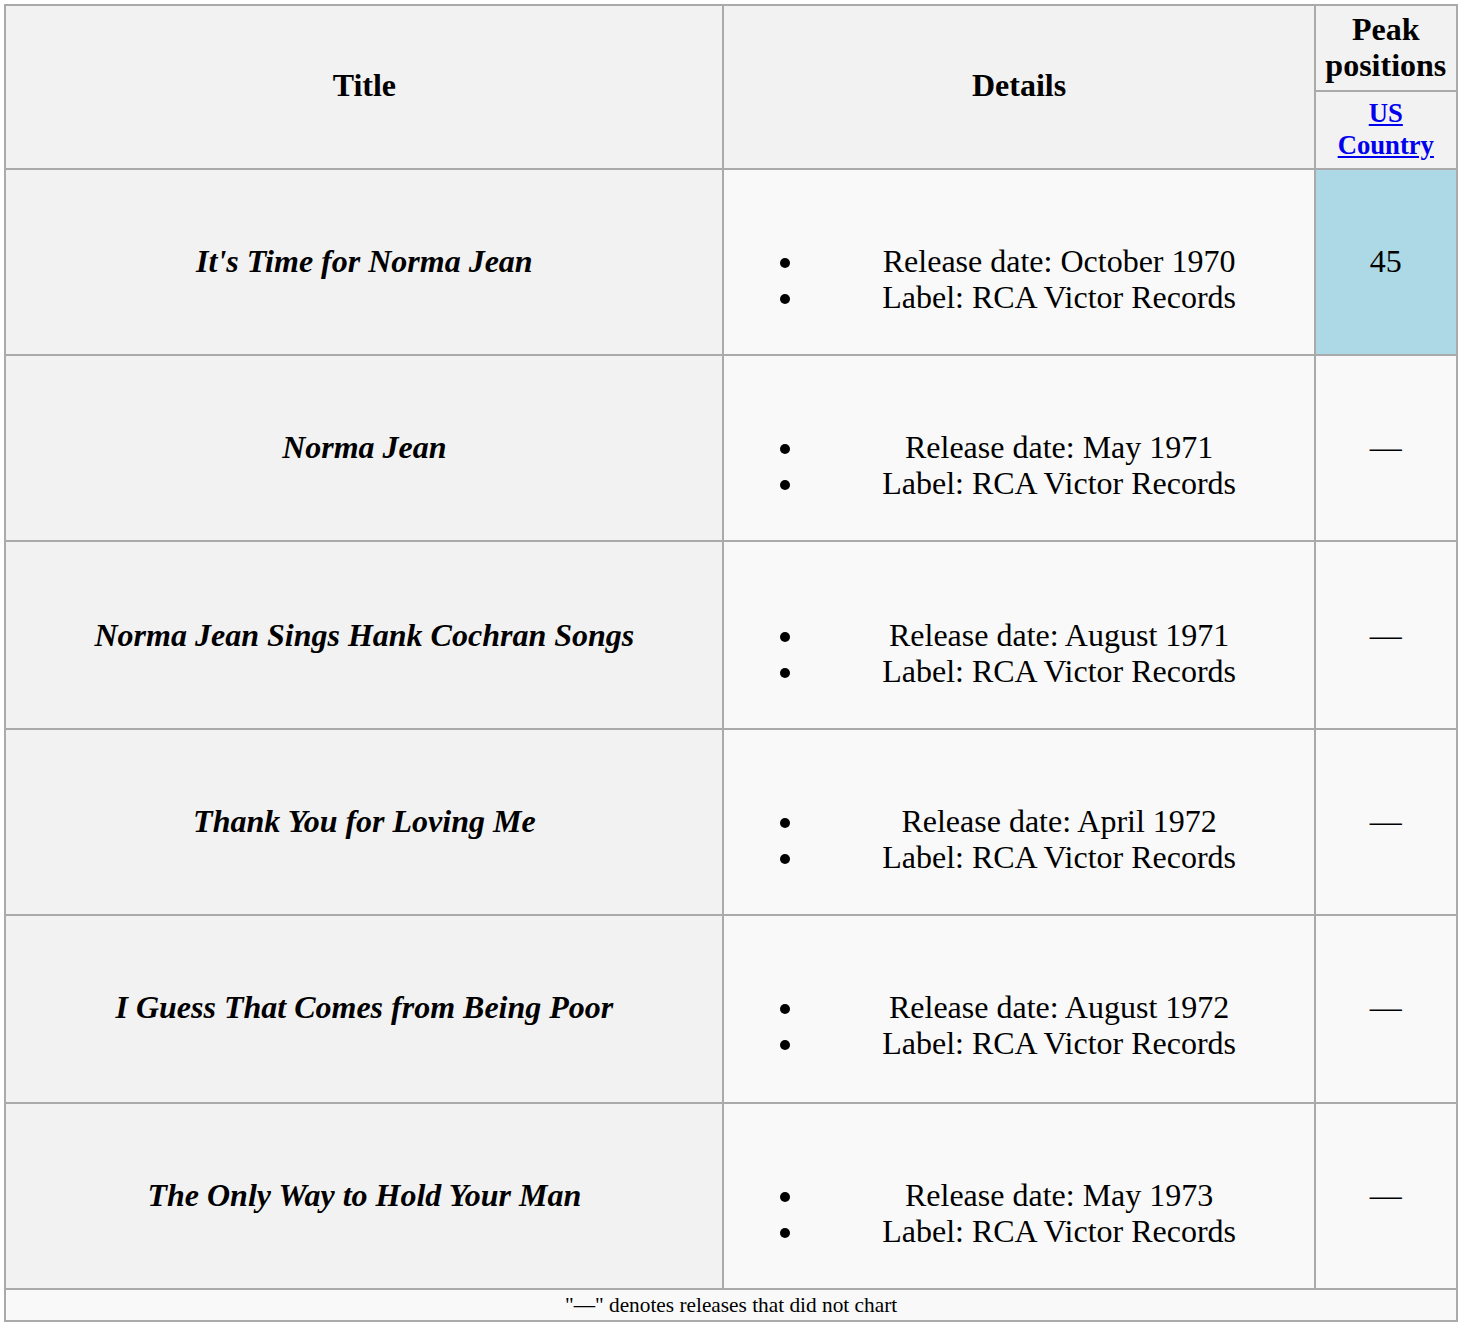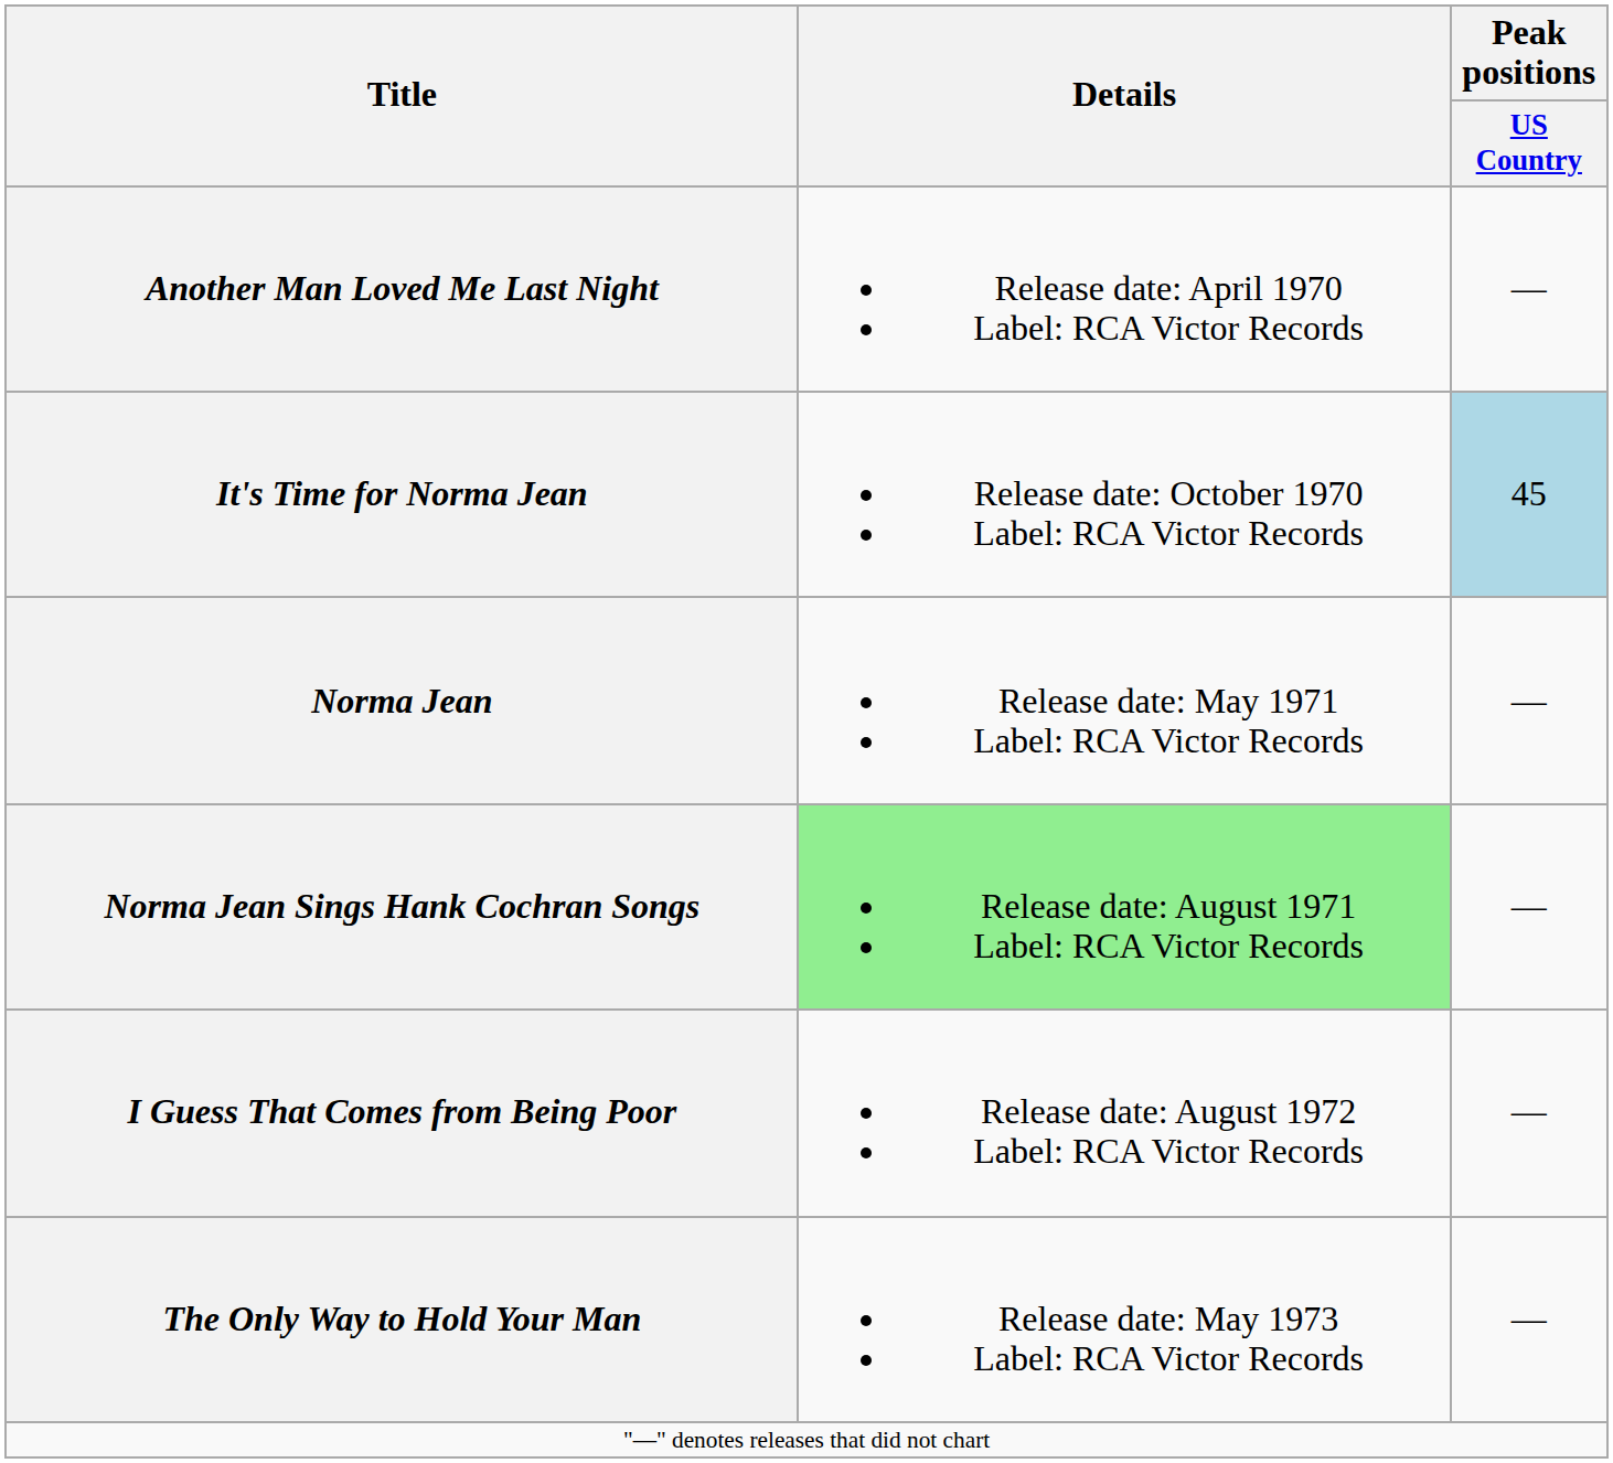+ row: Another Man Loved Me Last Night | Release date: April 1970 Label: RCA Victor Records | —
Norma Jean Sings Hank Cochran Songs | Details: no background -> lightgreen background
- row: Thank You for Loving Me | Release date: April 1972 Label: RCA Victor Records | —
